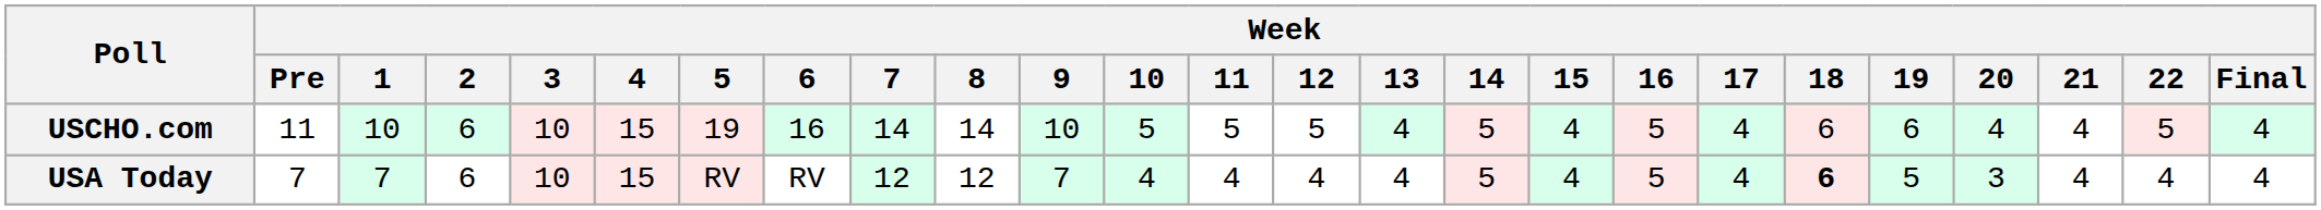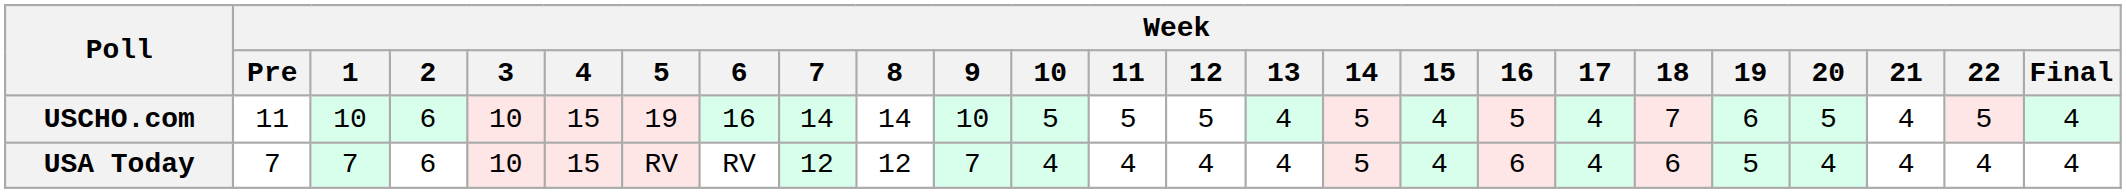USCHO.com | Week / 18: 6 -> 7
USCHO.com | Week / 20: 4 -> 5
USA Today | Week / 16: 5 -> 6
USA Today | Week / 18: bold -> normal
USA Today | Week / 20: 3 -> 4
